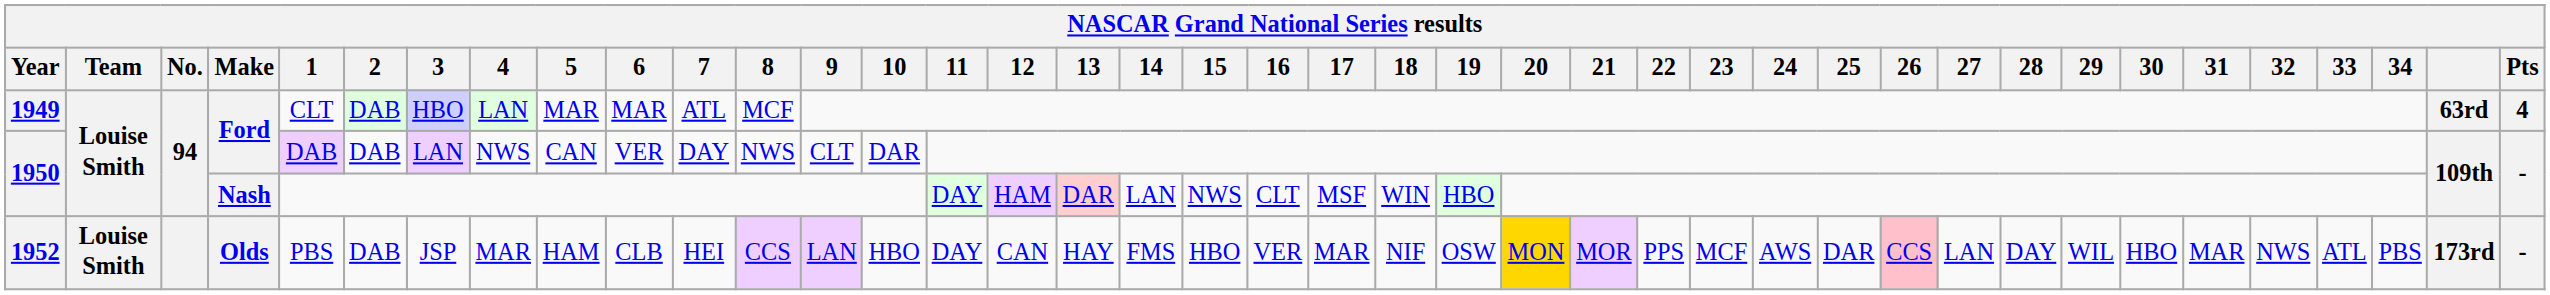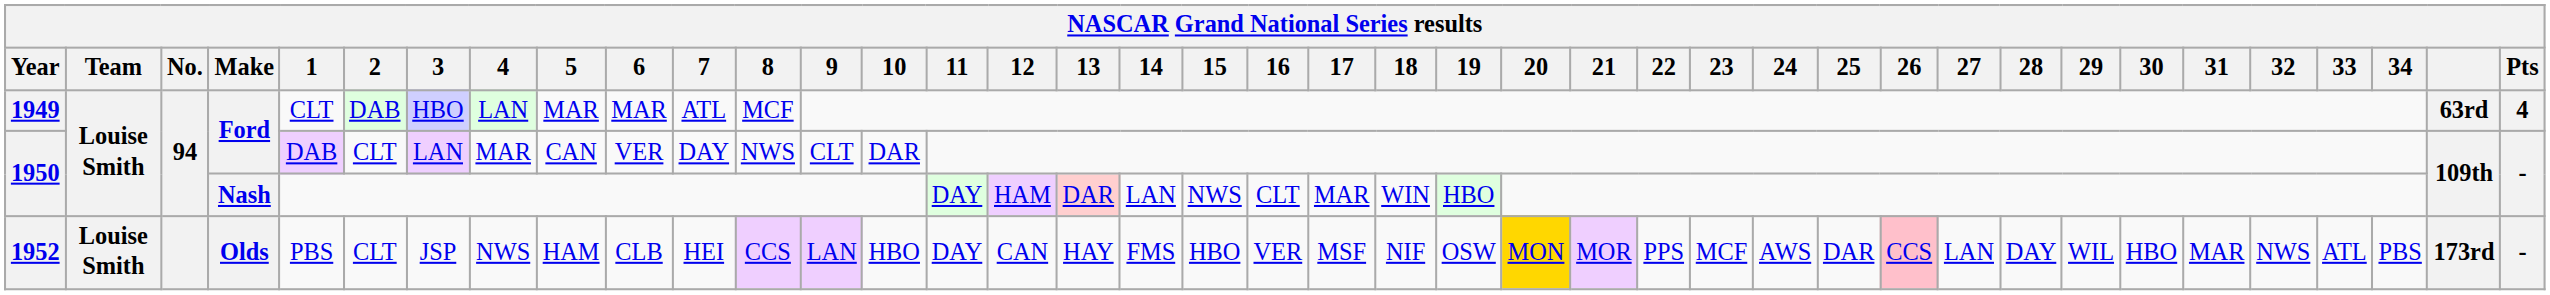1950 / Ford | 2: DAB -> CLT
1950 / Ford | 4: NWS -> MAR
1950 / Nash | 17: MSF -> MAR
1952 | 2: DAB -> CLT
1952 | 4: MAR -> NWS
1952 | 17: MAR -> MSF
